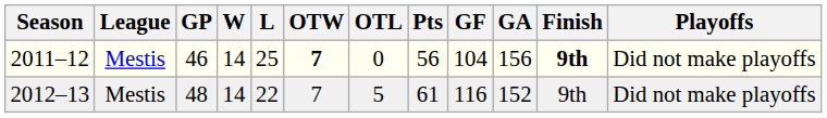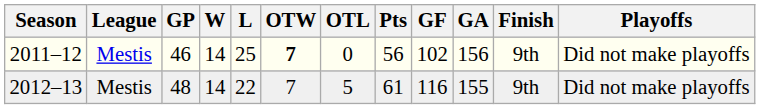2011–12 | GF: 104 -> 102
2011–12 | Finish: bold -> normal
2012–13 | GA: 152 -> 155
